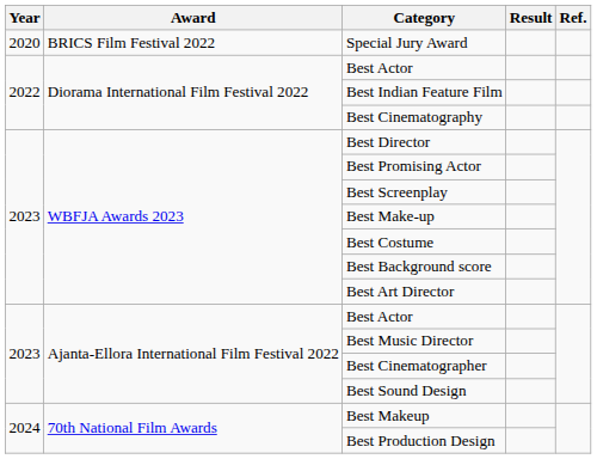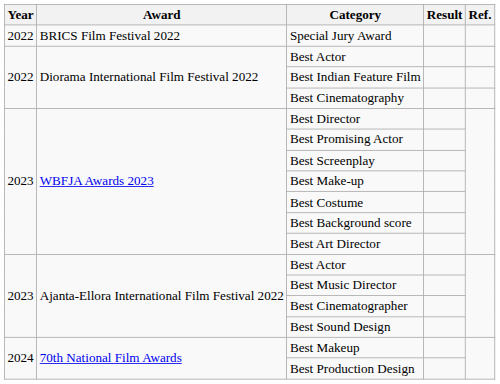Special Jury Award | Year: 2020 -> 2022
